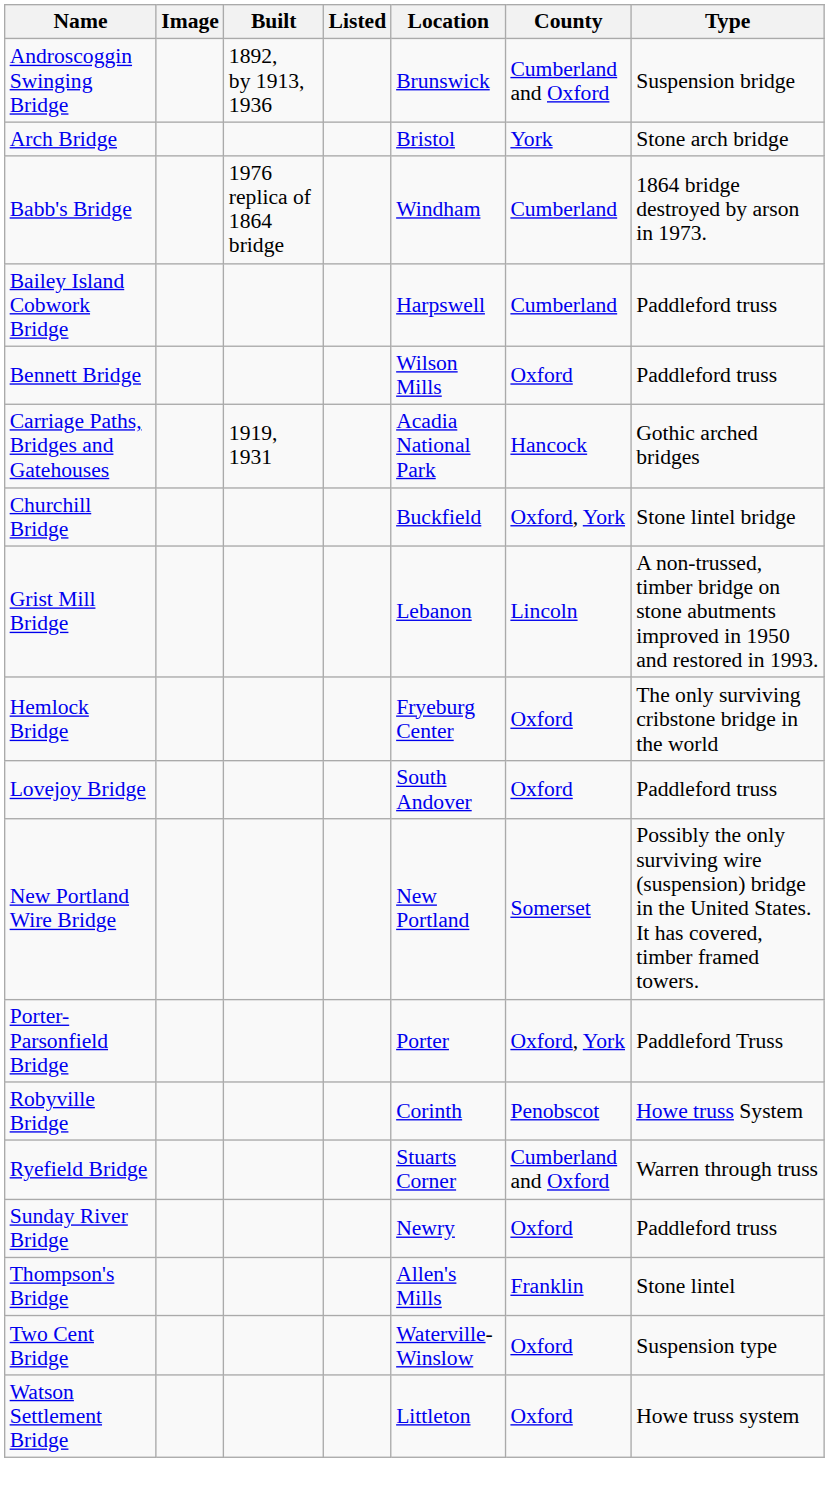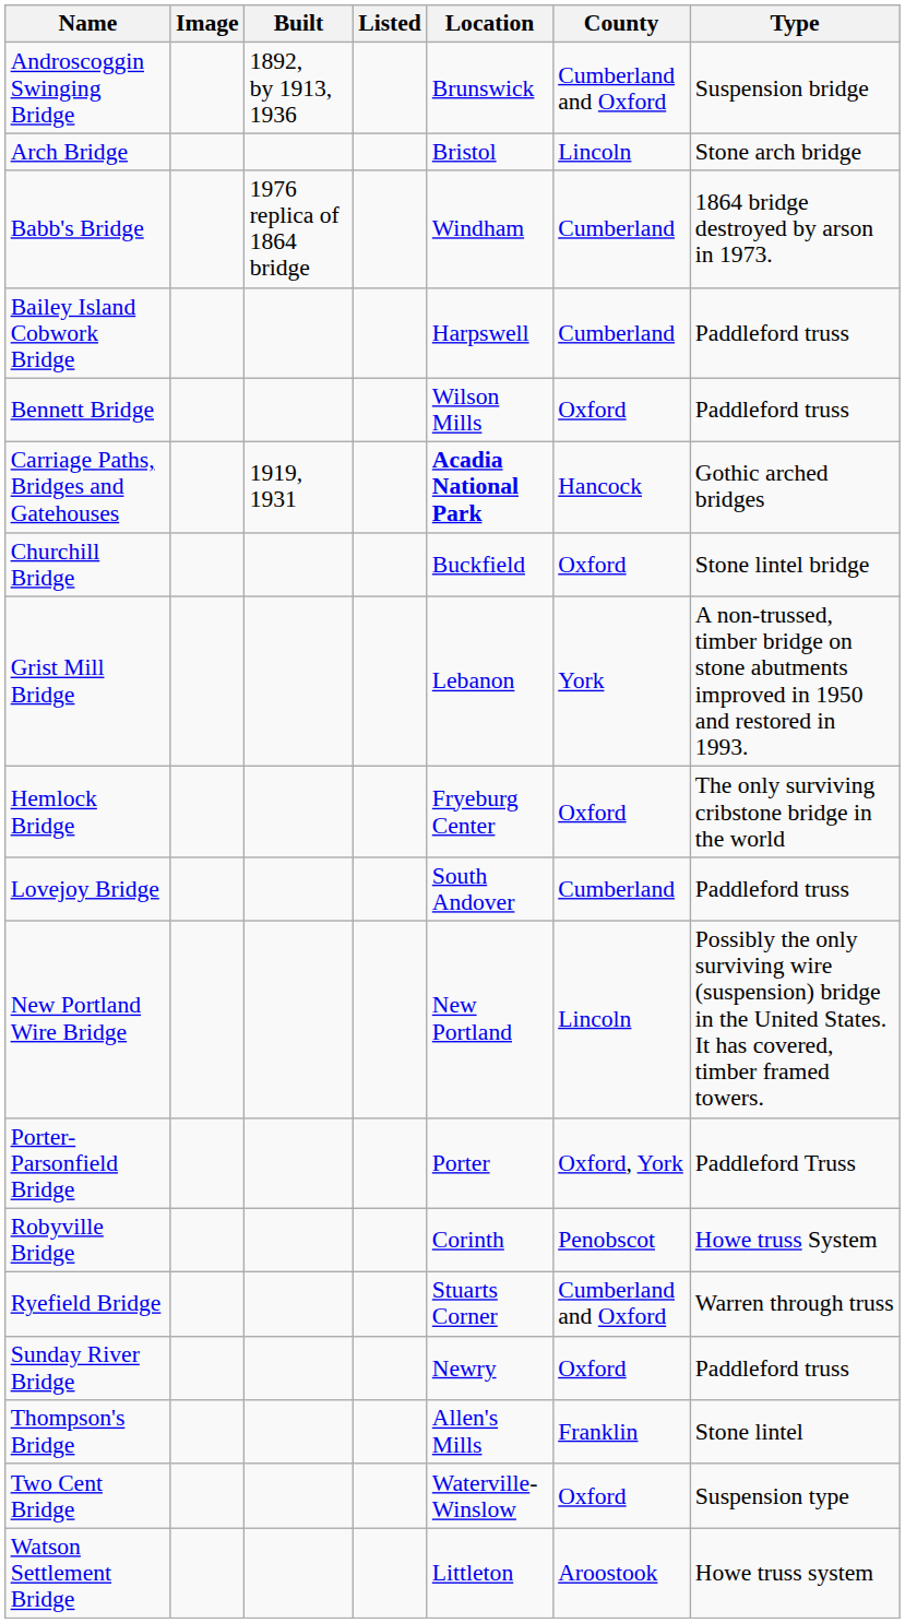Arch Bridge | County: York -> Lincoln
Carriage Paths, Bridges and Gatehouses | Location: normal -> bold
Churchill Bridge | County: Oxford, York -> Oxford
Grist Mill Bridge | County: Lincoln -> York
Lovejoy Bridge | County: Oxford -> Cumberland
New Portland Wire Bridge | County: Somerset -> Lincoln
Watson Settlement Bridge | County: Oxford -> Aroostook
